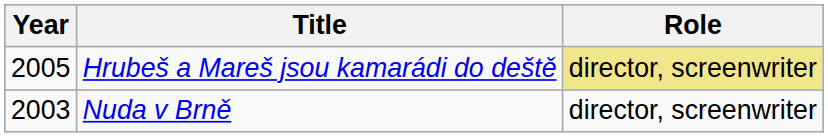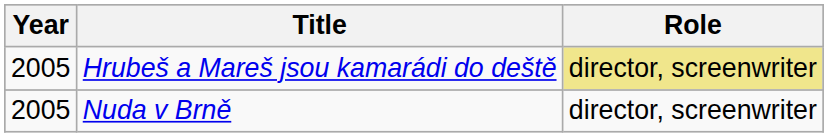Nuda v Brně | Year: 2003 -> 2005
